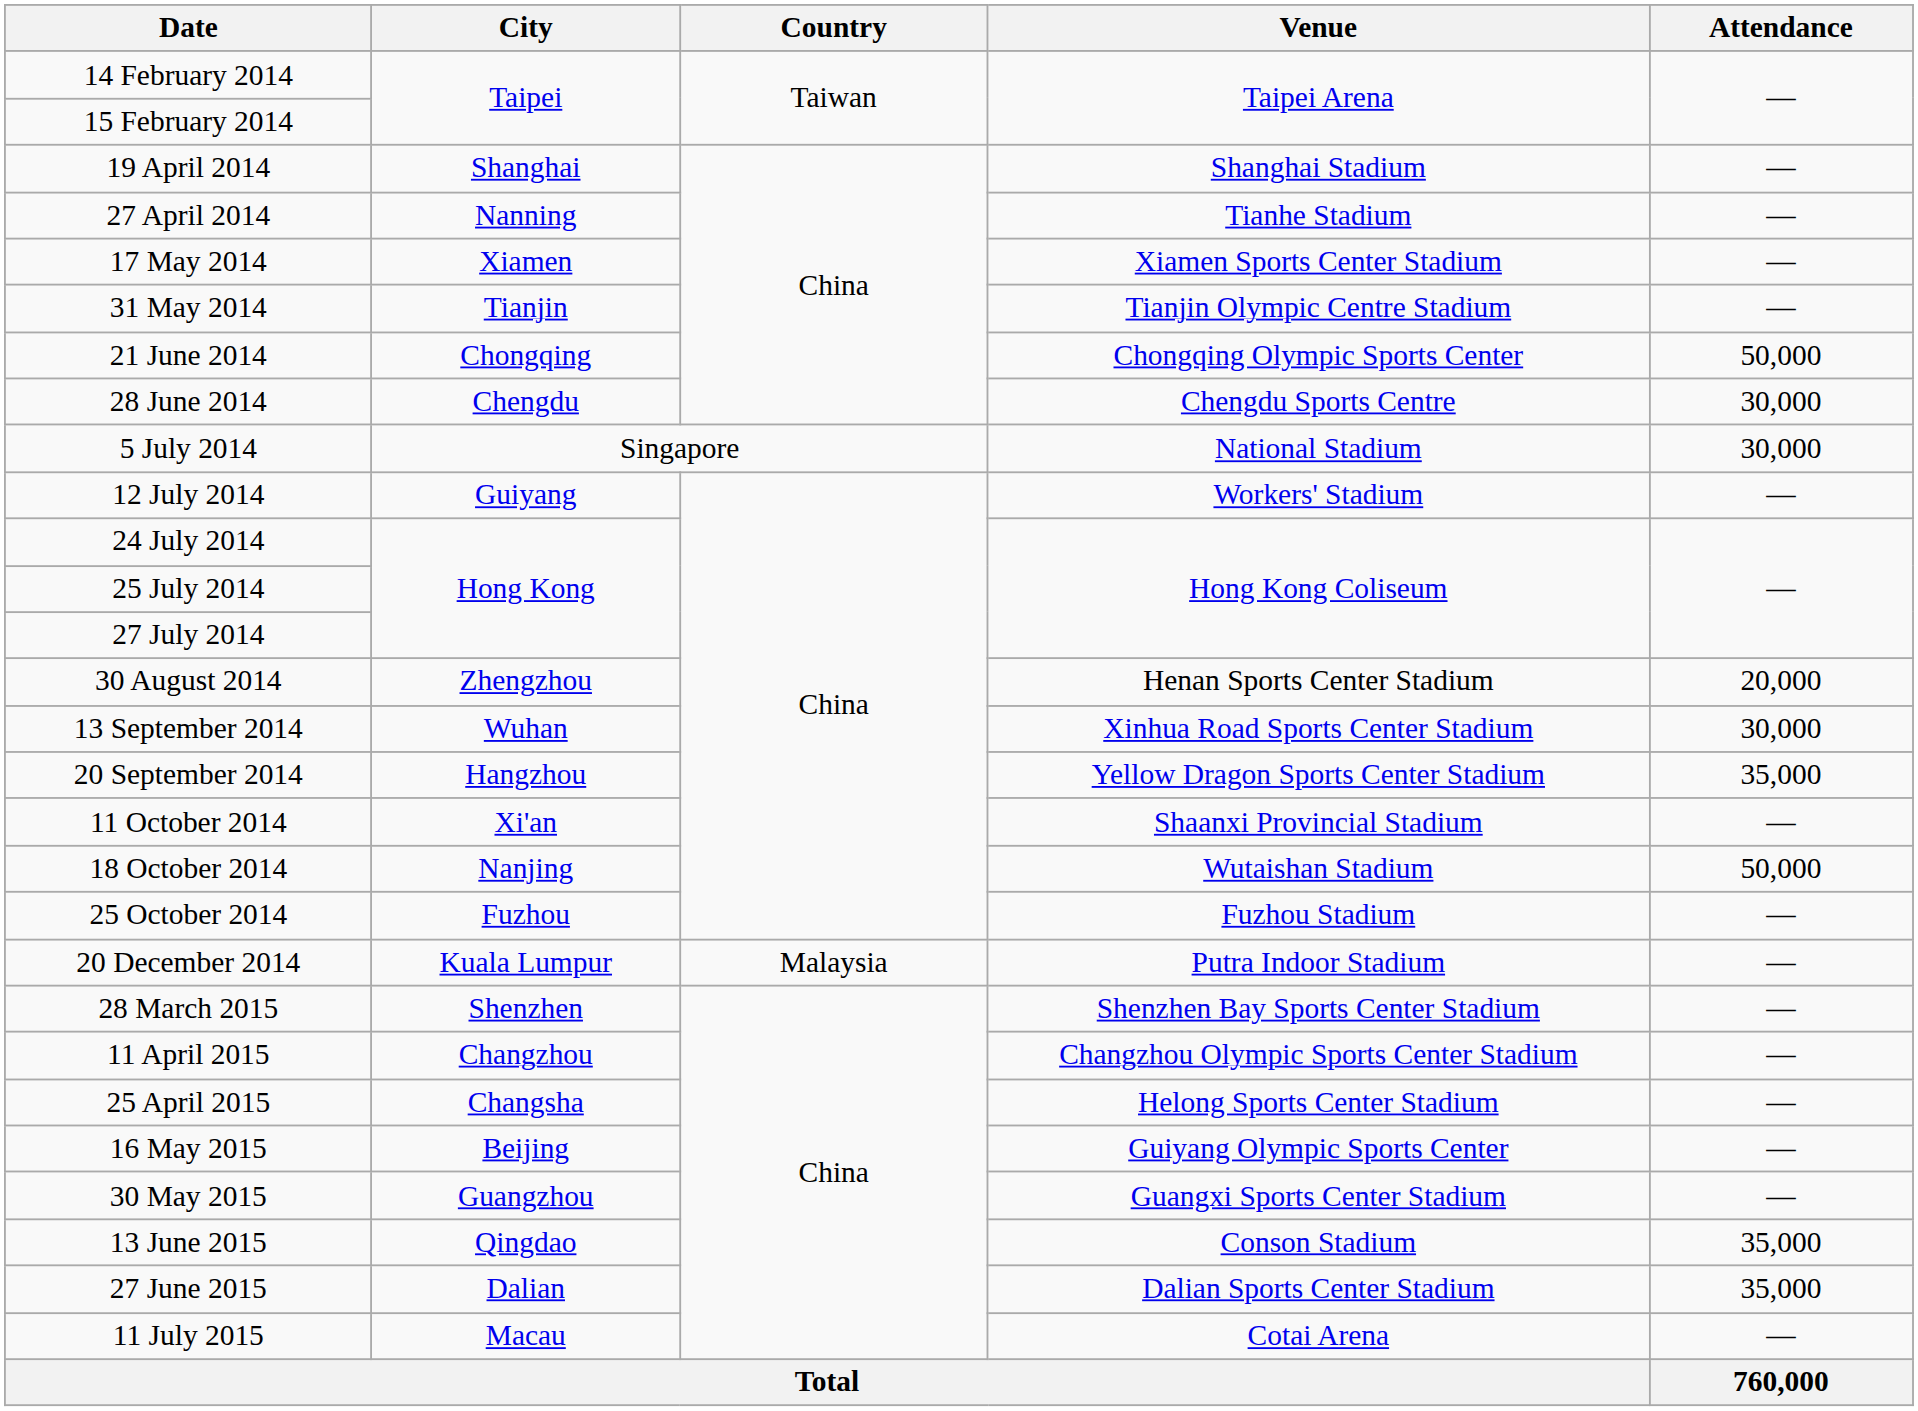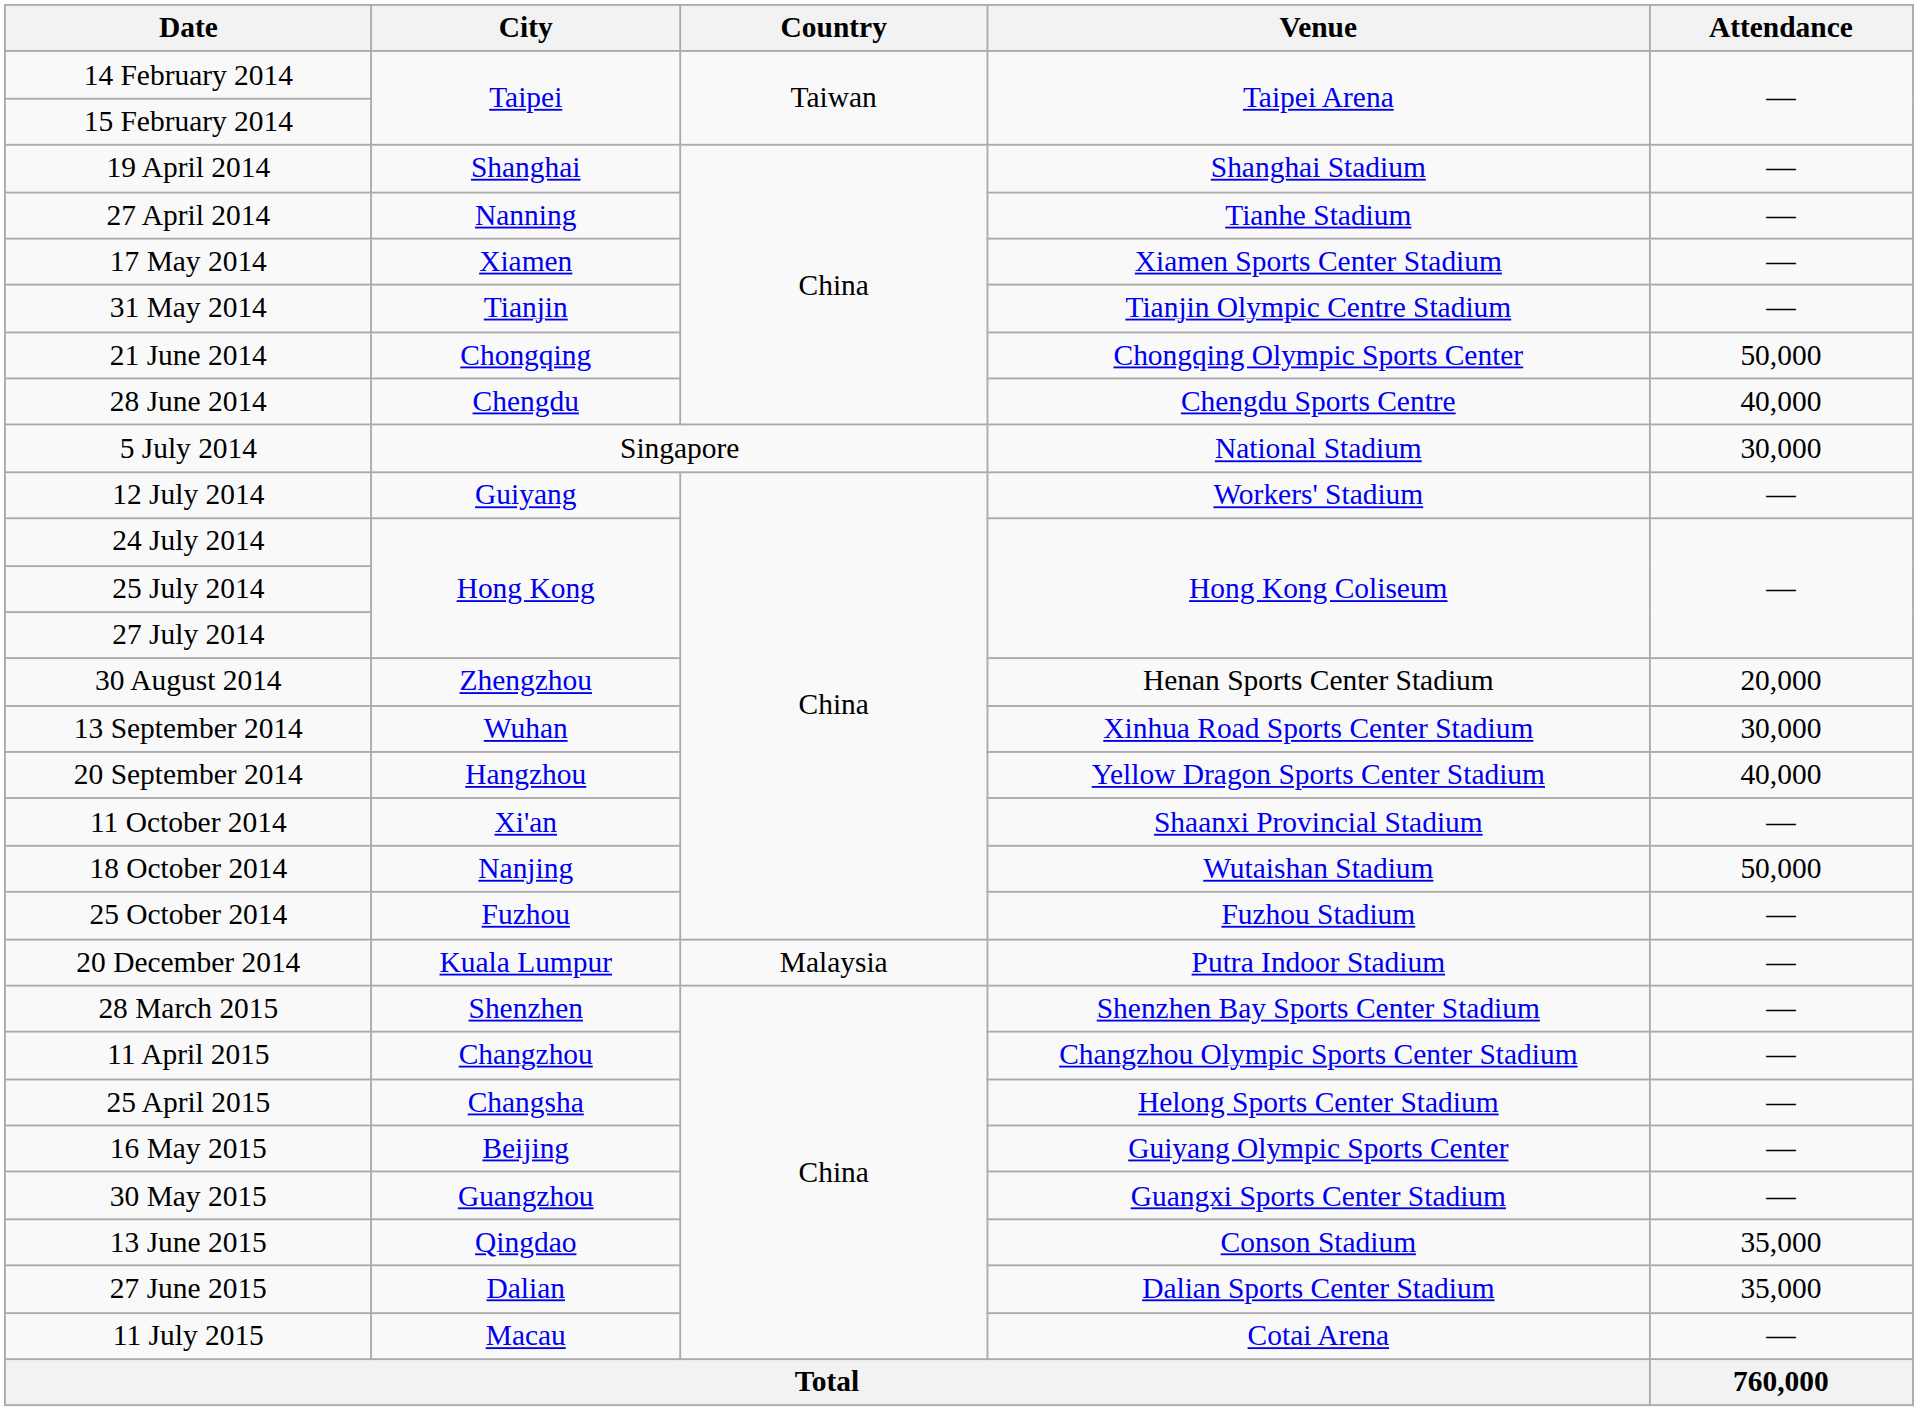28 June 2014 | Attendance: 30,000 -> 40,000
20 September 2014 | Attendance: 35,000 -> 40,000
